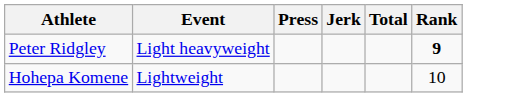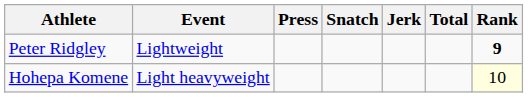+ column: Snatch
Peter Ridgley | Event: Light heavyweight -> Lightweight
Hohepa Komene | Event: Lightweight -> Light heavyweight
Hohepa Komene | Rank: no background -> lightyellow background
